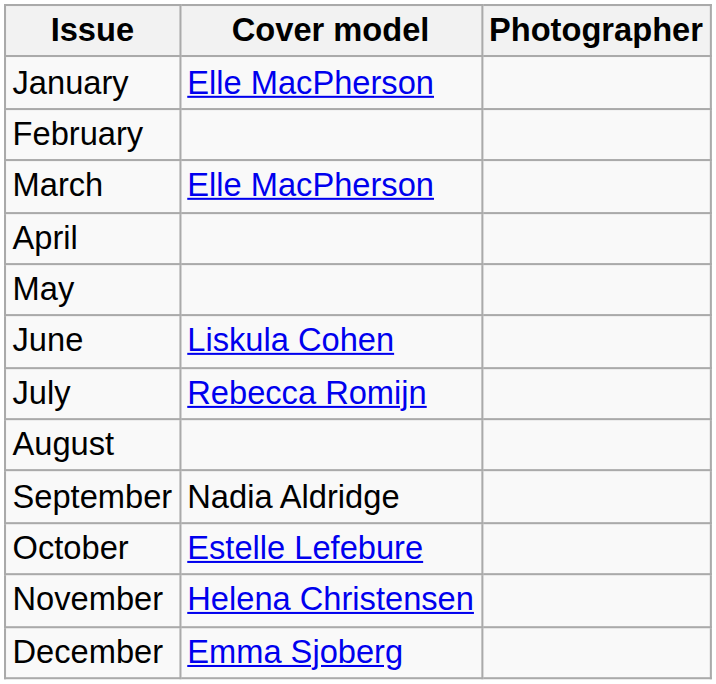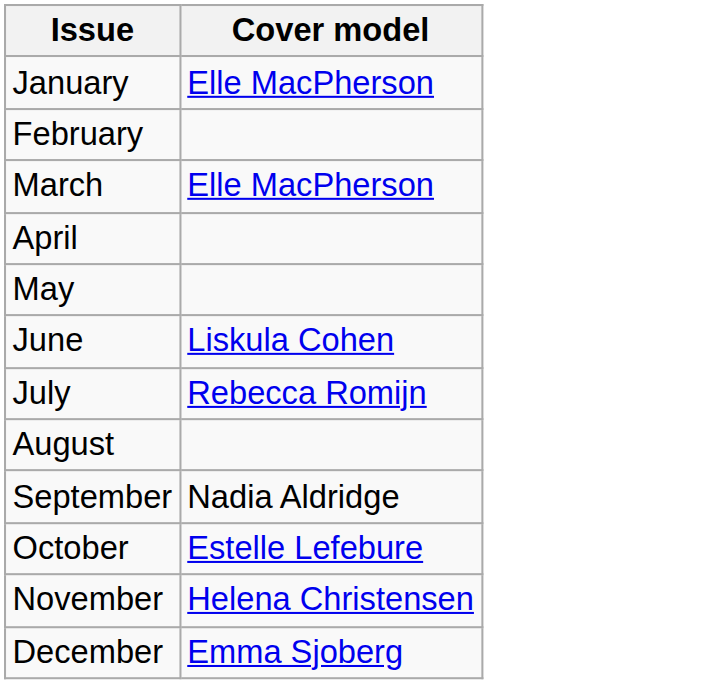- column: Photographer
